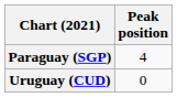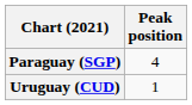Uruguay (CUD) | Peak position: 0 -> 1
